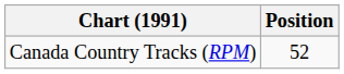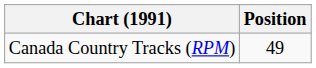Canada Country Tracks (RPM) | Position: 52 -> 49
